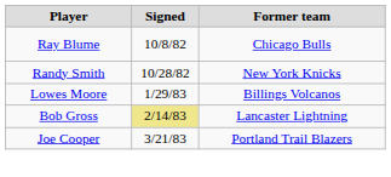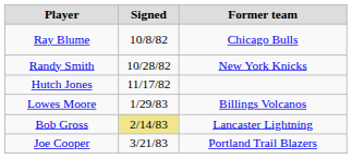+ row: Hutch Jones | 11/17/82
